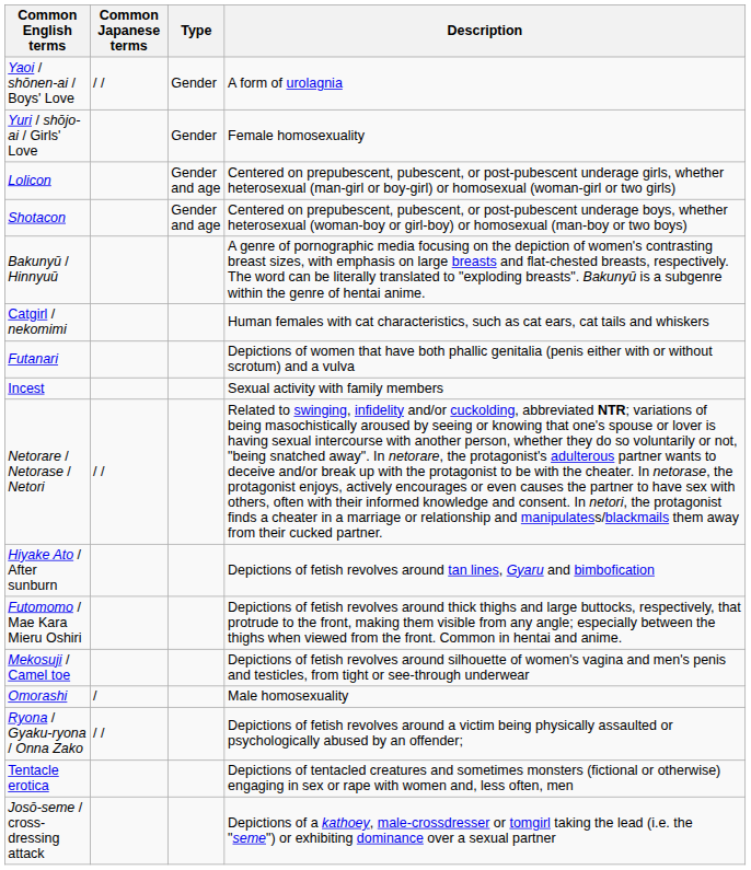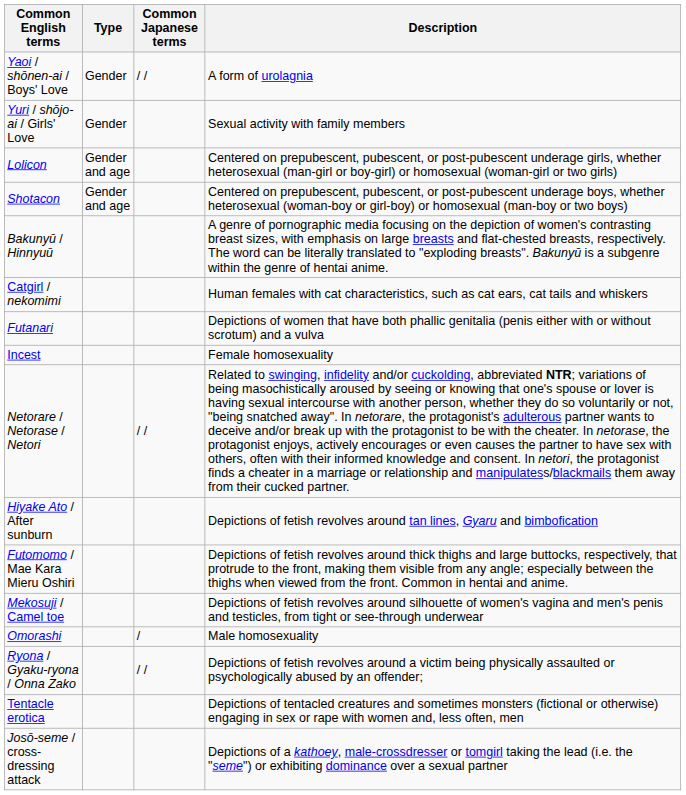columns swapped: Common Japanese terms <-> Type
Yuri / shōjo-ai / Girls' Love | Description: Female homosexuality -> Sexual activity with family members
Incest | Description: Sexual activity with family members -> Female homosexuality
